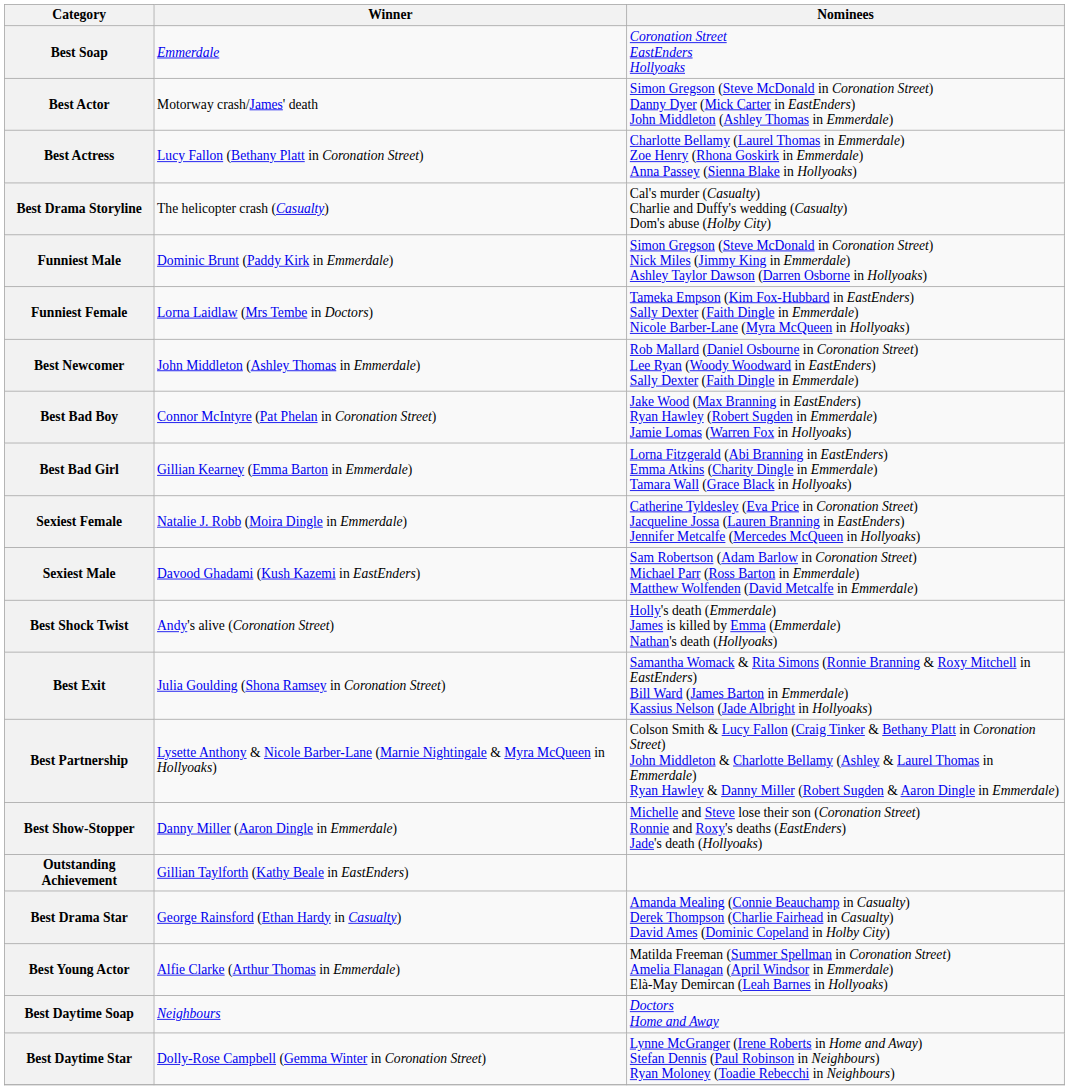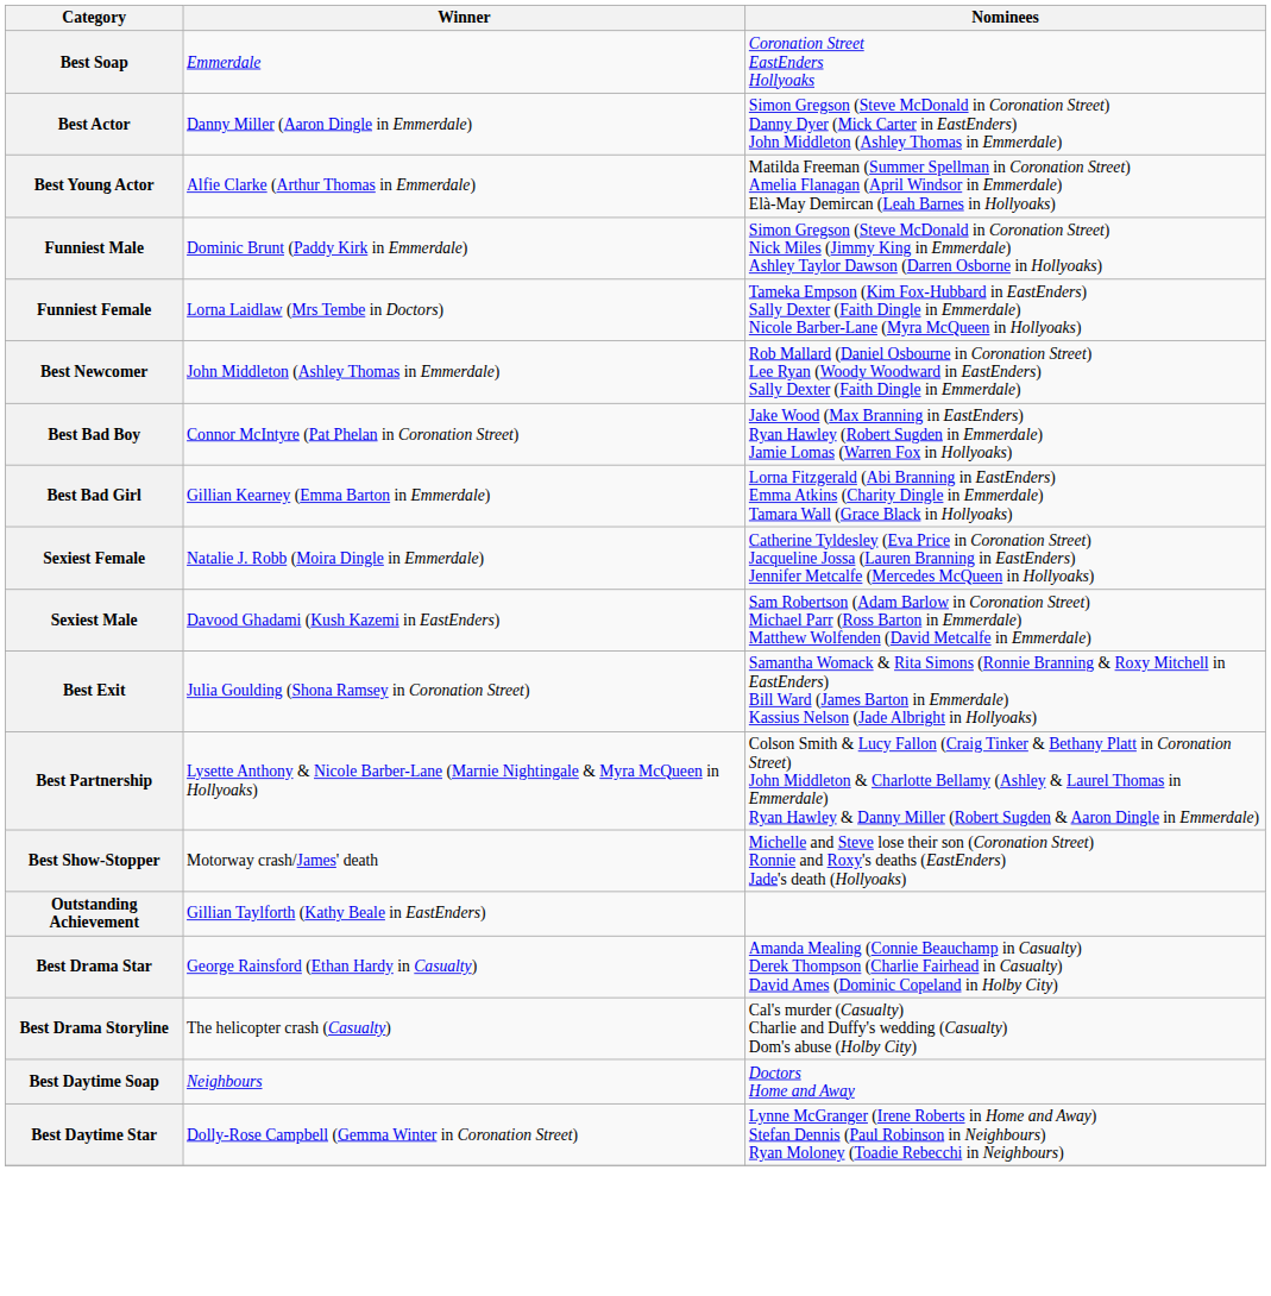Best Actor | Winner: Motorway crash/James' death -> Danny Miller (Aaron Dingle in Emmerdale)
- row: Best Actress | Lucy Fallon (Bethany Platt in Coronation Street) | Charlotte Bellamy (Laurel Thomas in Emmerdale) Zoe Henry (Rhona Goskirk in Emmerdale) Anna Passey (Sienna Blake in Hollyoaks)
rows swapped: Best Young Actor <-> Best Drama Storyline
- row: Best Shock Twist | Andy's alive (Coronation Street) | Holly's death (Emmerdale) James is killed by Emma (Emmerdale) Nathan's death (Hollyoaks)
Best Show-Stopper | Winner: Danny Miller (Aaron Dingle in Emmerdale) -> Motorway crash/James' death
